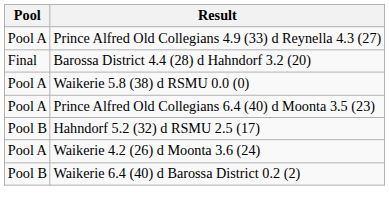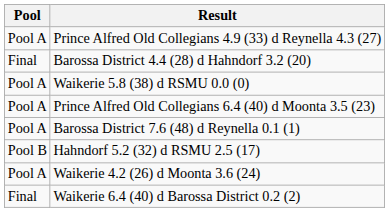+ row: Pool A | Barossa District 7.6 (48) d Reynella 0.1 (1)
Waikerie 6.4 (40) d Barossa District 0.2 (2) | Pool: Pool B -> Final
